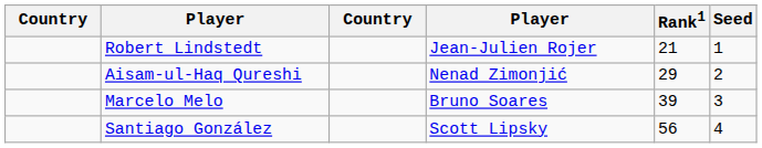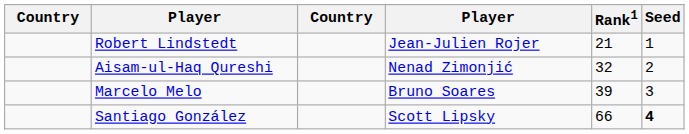Aisam-ul-Haq Qureshi | Rank1: 29 -> 32
Santiago González | Rank1: 56 -> 66
Santiago González | Seed: normal -> bold
